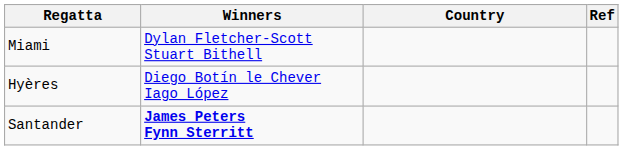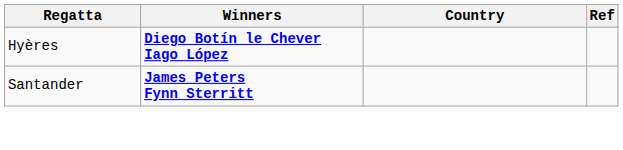- row: Miami | Dylan Fletcher-Scott Stuart Bithell
Hyères | Winners: normal -> bold
